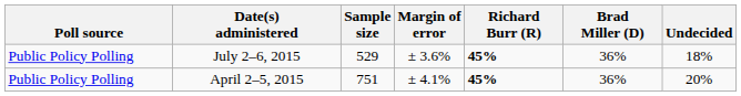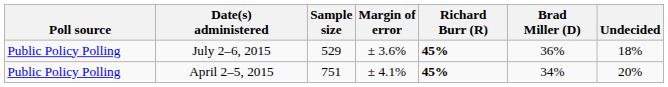April 2–5, 2015 | Brad Miller (D): 36% -> 34%
